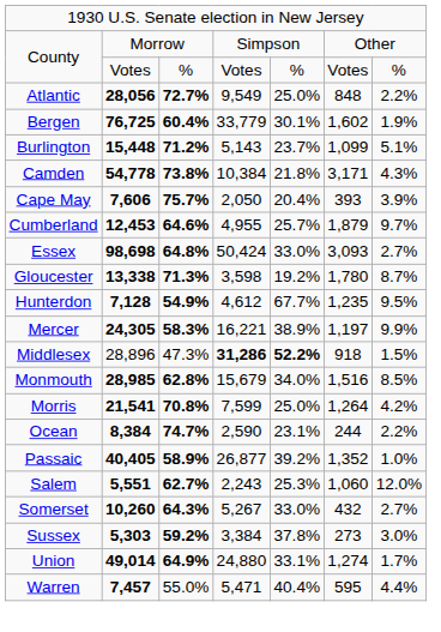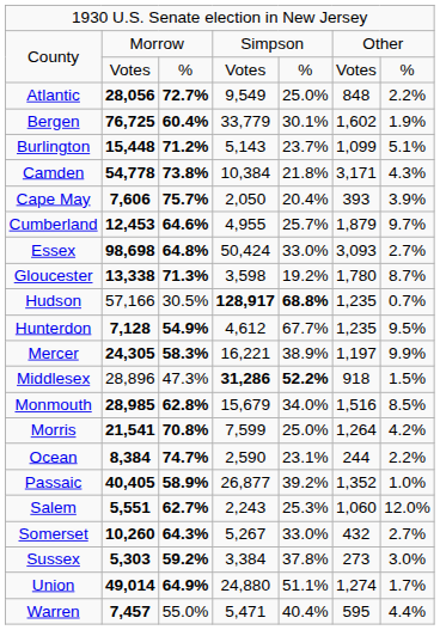+ row: Hudson | 57,166 | 30.5% | 128,917 | 68.8% | 1,235 | 0.7%
Union | column 5: 33.1% -> 51.1%
